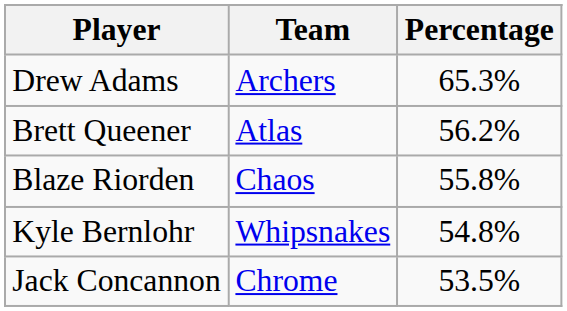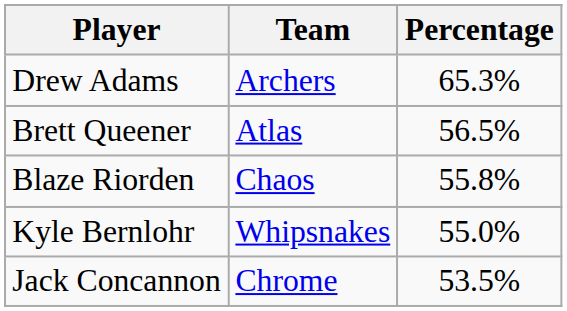Brett Queener | Percentage: 56.2% -> 56.5%
Kyle Bernlohr | Percentage: 54.8% -> 55.0%
